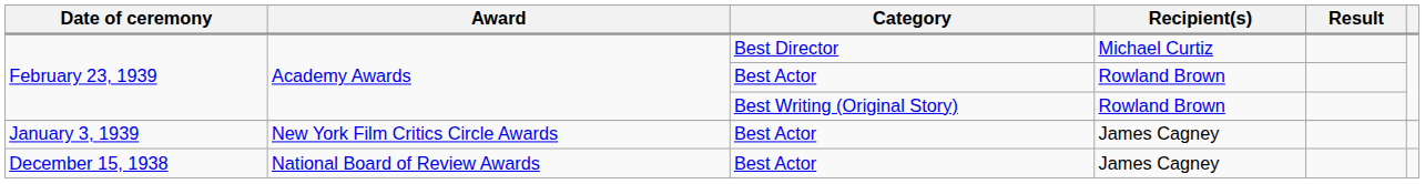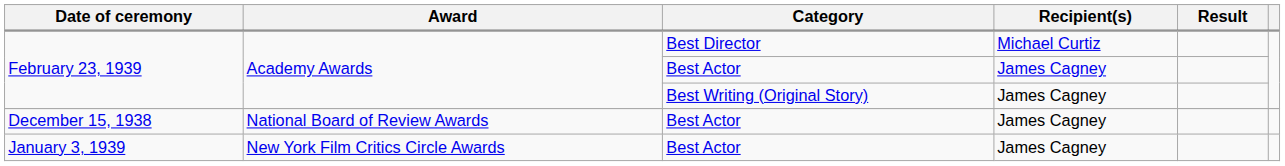February 23, 1939 / Best Actor | Recipient(s): Rowland Brown -> James Cagney
February 23, 1939 / Best Writing (Original Story) | Recipient(s): Rowland Brown -> James Cagney
rows swapped: December 15, 1938 <-> January 3, 1939
